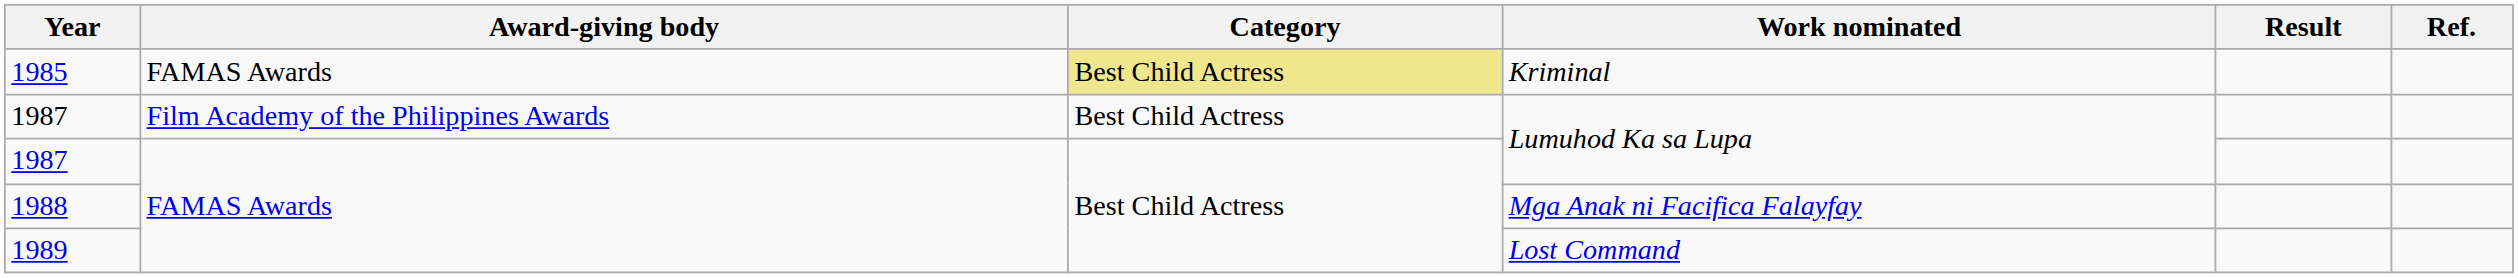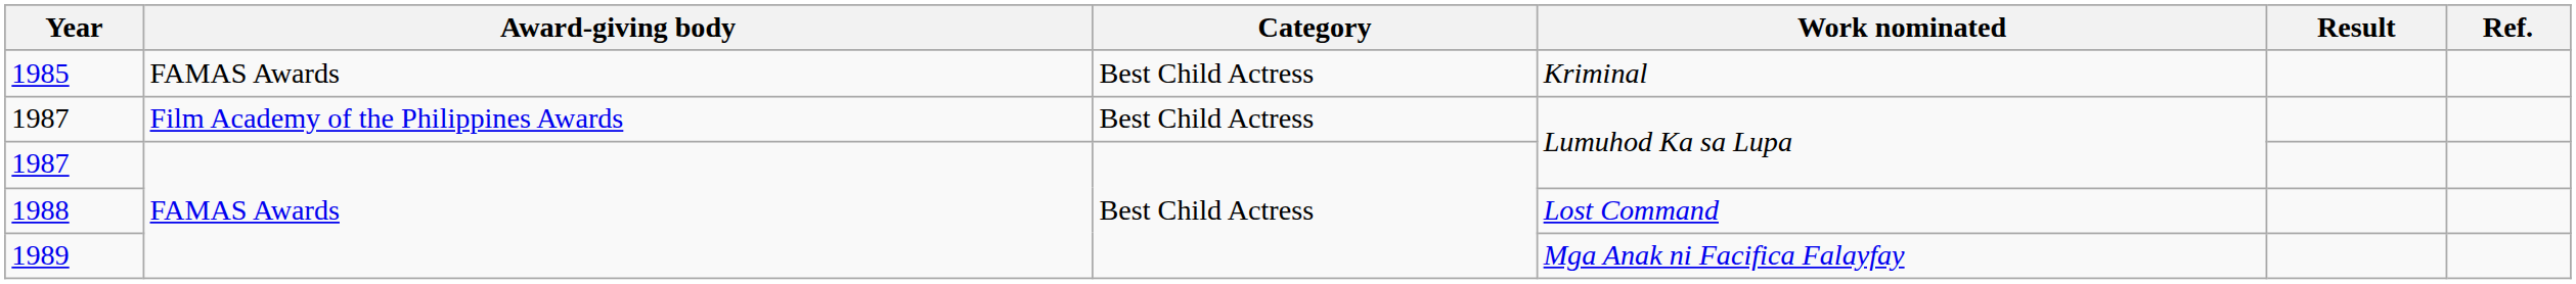1985 | Category: khaki background -> no background
1988 | Work nominated: Mga Anak ni Facifica Falayfay -> Lost Command
1989 | Work nominated: Lost Command -> Mga Anak ni Facifica Falayfay
